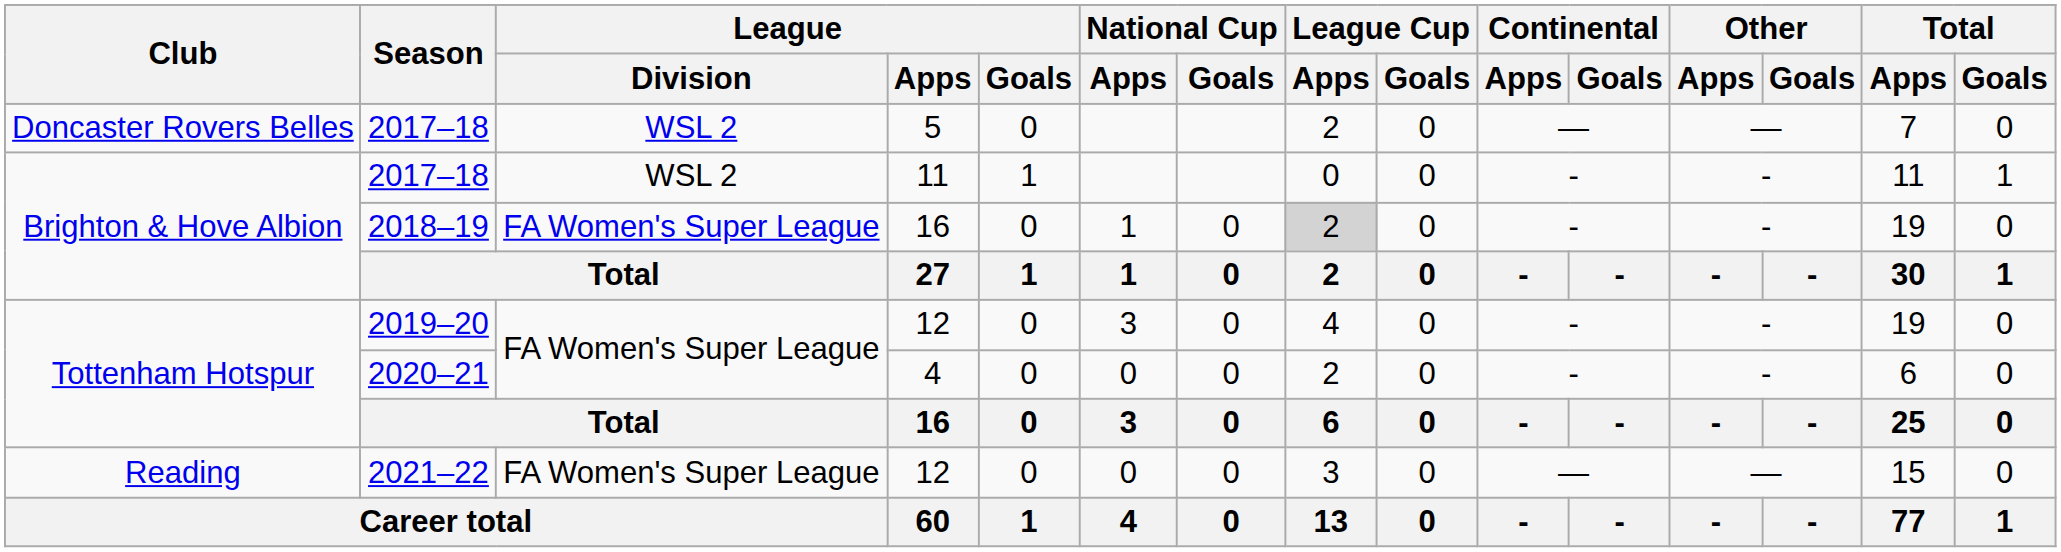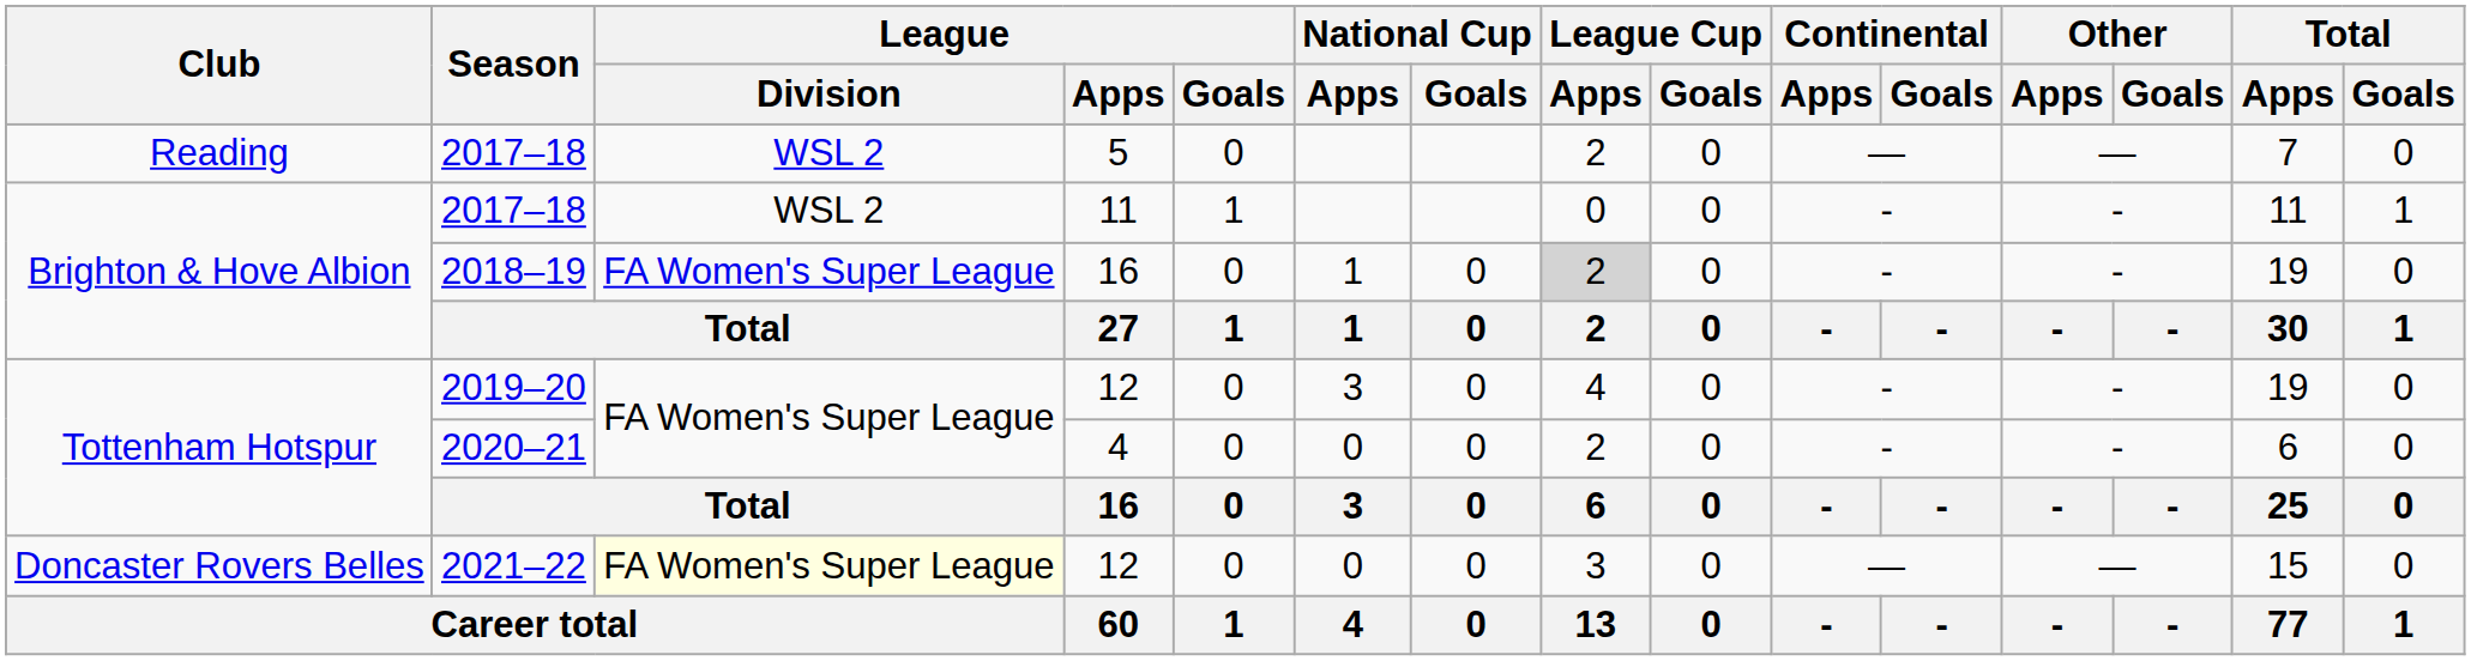2017–18 / 5 | Club: Doncaster Rovers Belles -> Reading
2021–22 | Club: Reading -> Doncaster Rovers Belles
2021–22 | League / Division: no background -> lightyellow background
